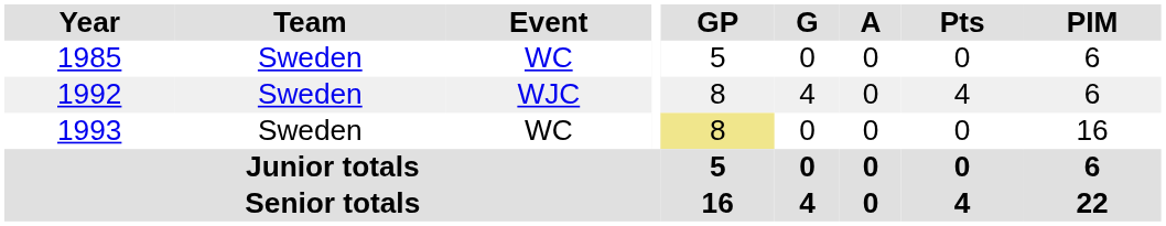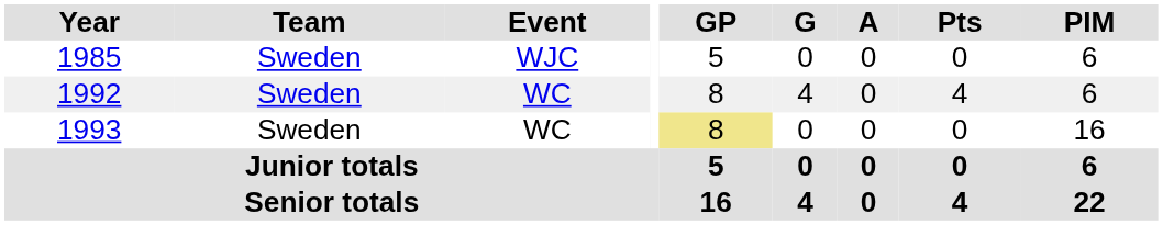1985 | Event: WC -> WJC
1992 | Event: WJC -> WC
